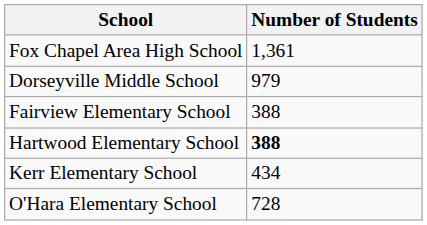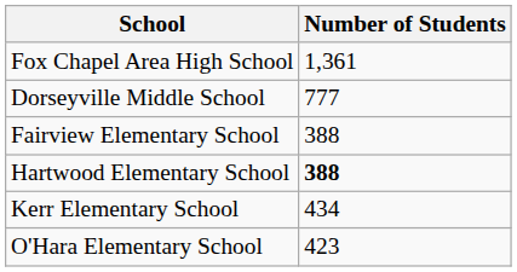Dorseyville Middle School | Number of Students: 979 -> 777
O'Hara Elementary School | Number of Students: 728 -> 423
